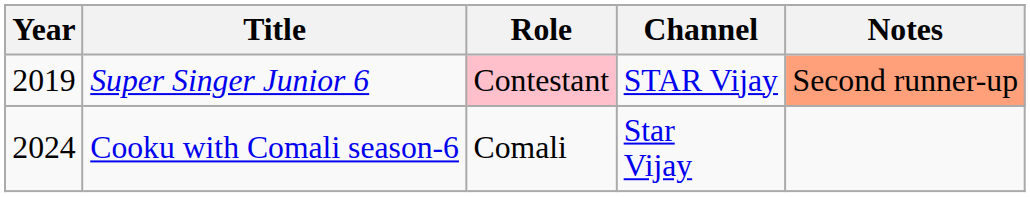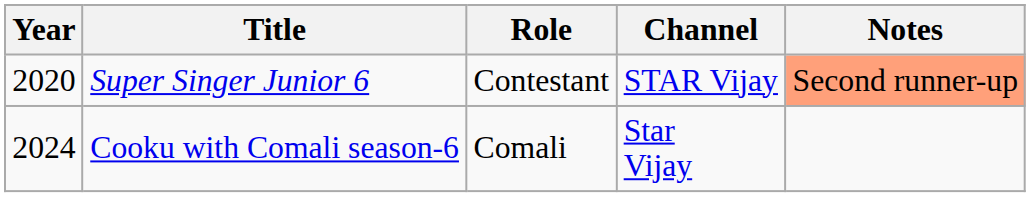Super Singer Junior 6 | Year: 2019 -> 2020
Super Singer Junior 6 | Role: pink background -> no background
